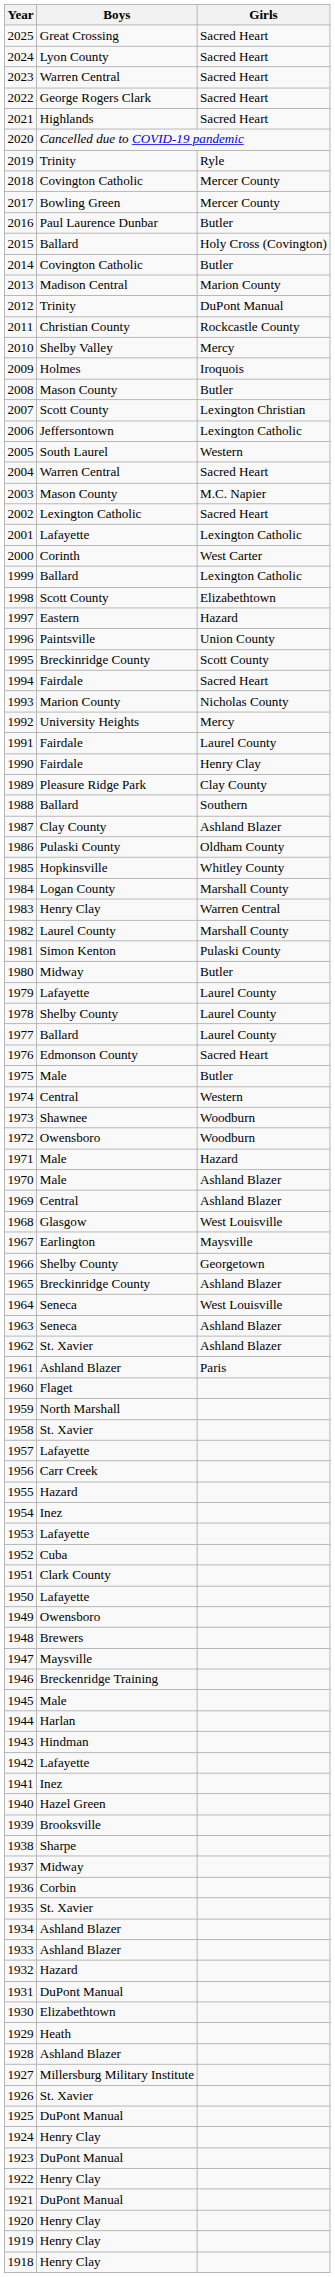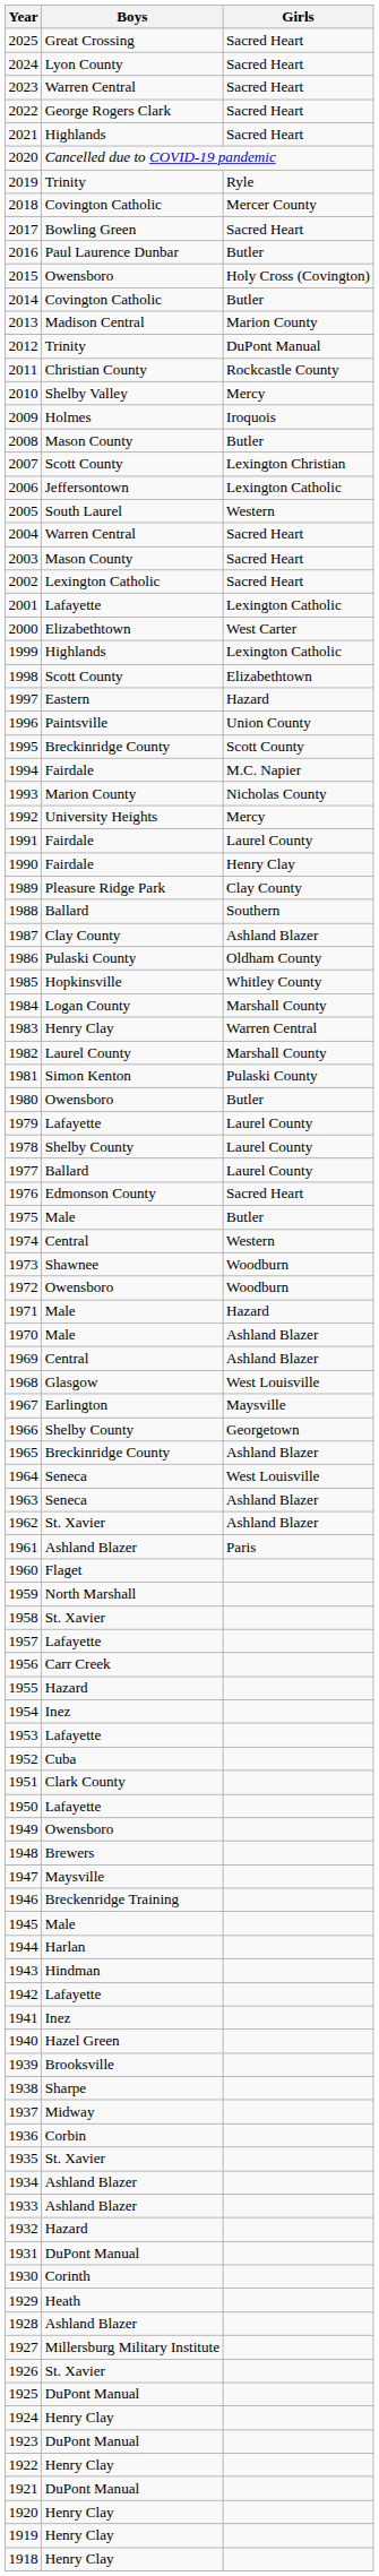2017 | Girls: Mercer County -> Sacred Heart
2015 | Boys: Ballard -> Owensboro
2003 | Girls: M.C. Napier -> Sacred Heart
2000 | Boys: Corinth -> Elizabethtown
1999 | Boys: Ballard -> Highlands
1994 | Girls: Sacred Heart -> M.C. Napier
1980 | Boys: Midway -> Owensboro
1930 | Boys: Elizabethtown -> Corinth
